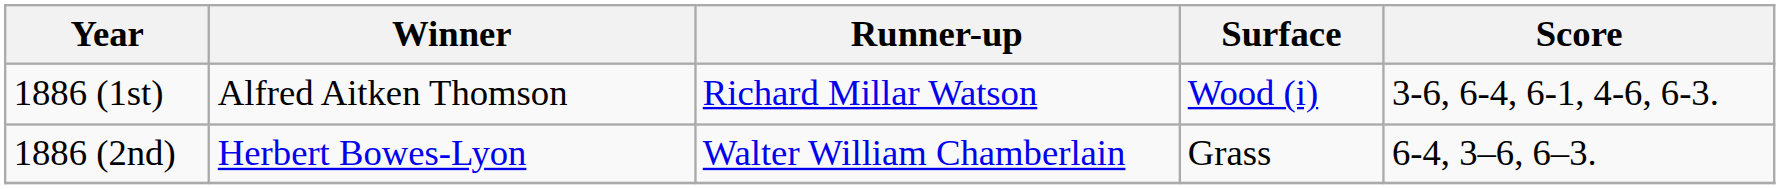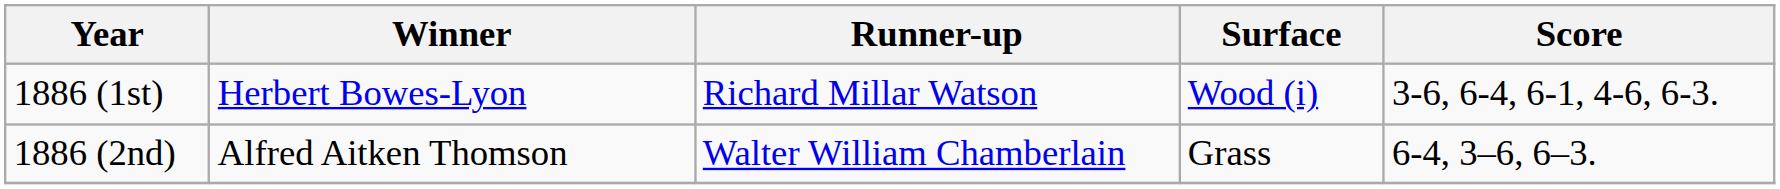1886 (1st) | Winner: Alfred Aitken Thomson -> Herbert Bowes-Lyon
1886 (2nd) | Winner: Herbert Bowes-Lyon -> Alfred Aitken Thomson
